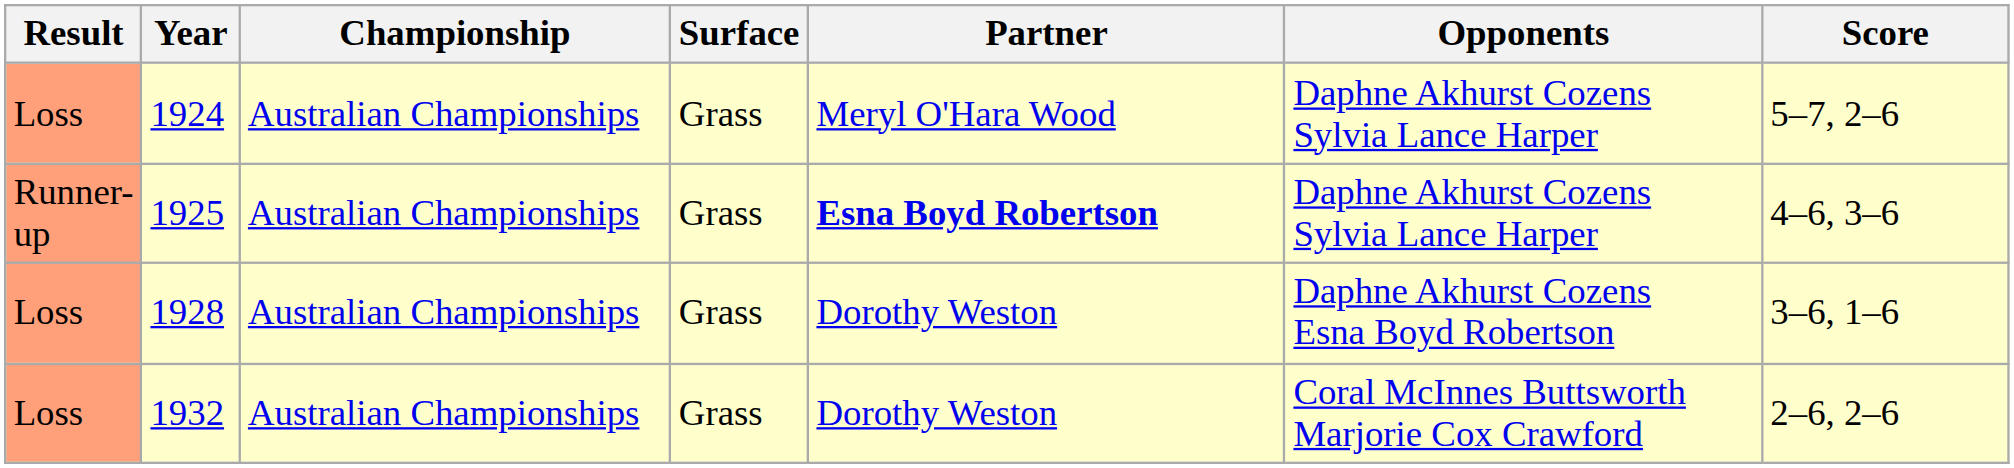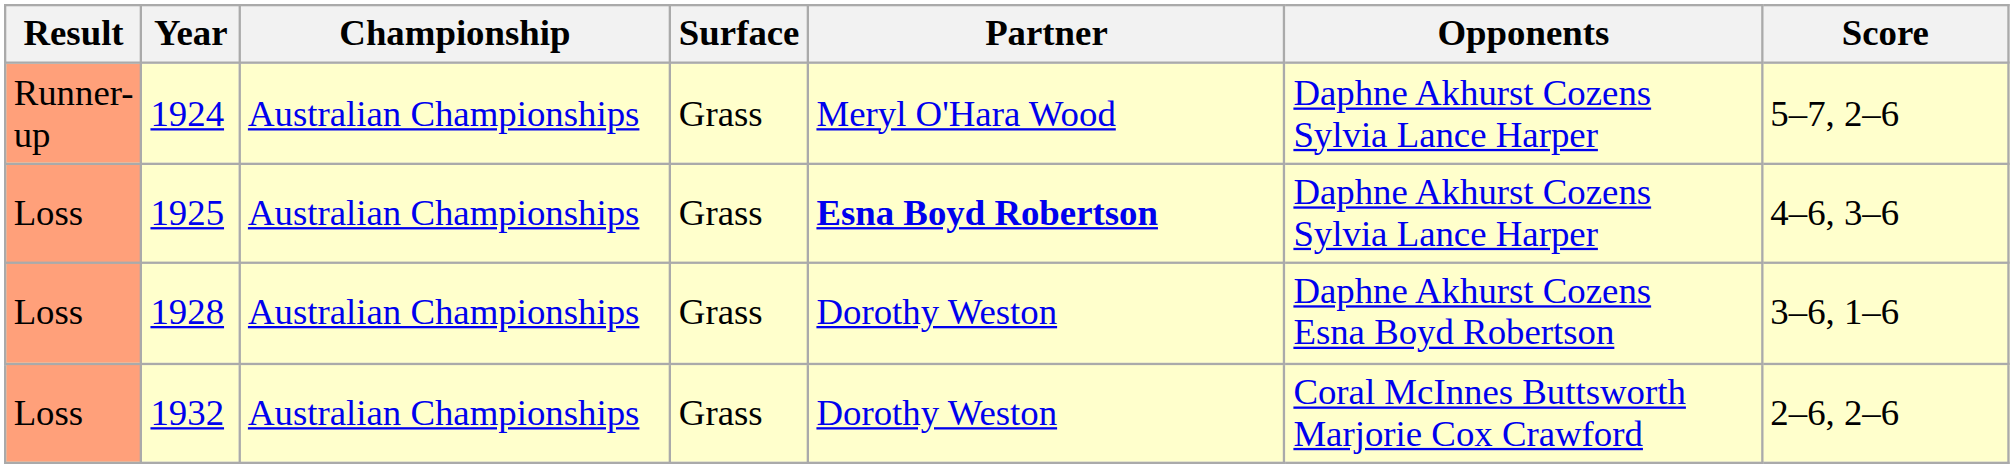1924 | Result: Loss -> Runner-up
1925 | Result: Runner-up -> Loss
